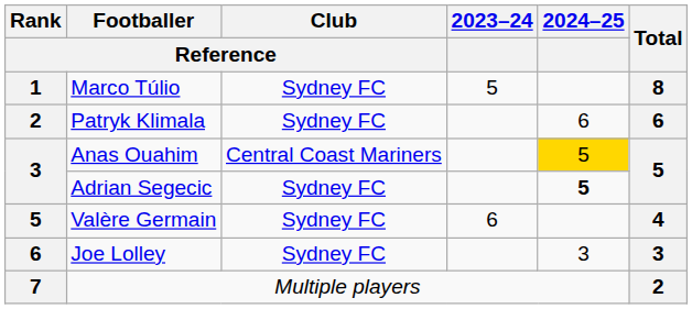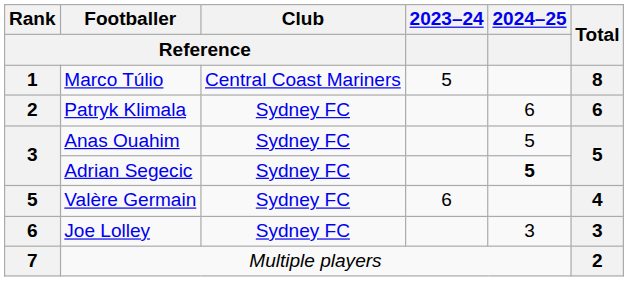Marco Túlio | Club / Reference: Sydney FC -> Central Coast Mariners
Anas Ouahim | Club / Reference: Central Coast Mariners -> Sydney FC
Anas Ouahim | 2024–25: gold background -> no background
